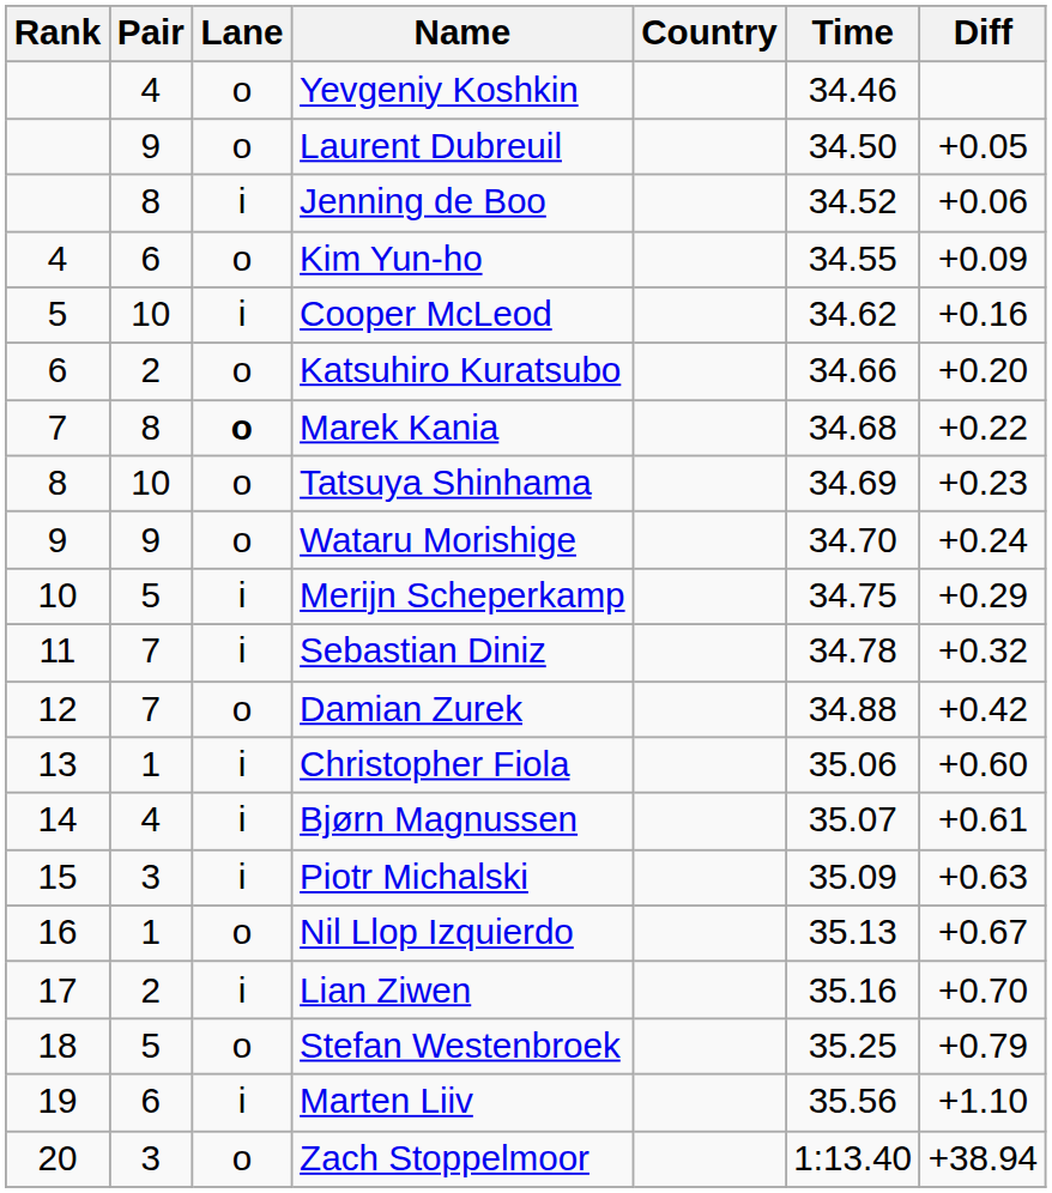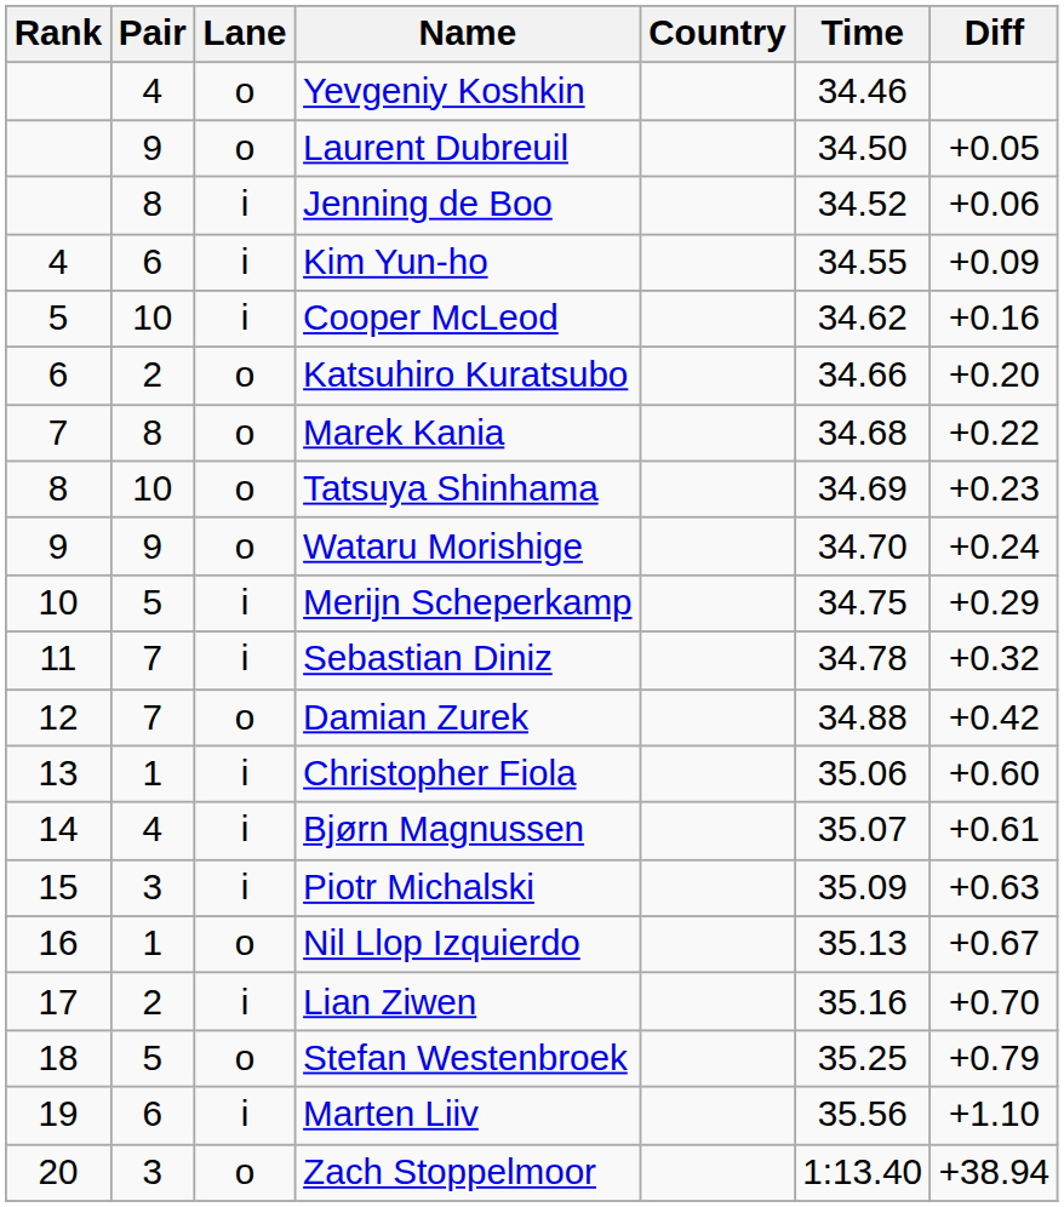Kim Yun-ho | Lane: o -> i
Marek Kania | Lane: bold -> normal
